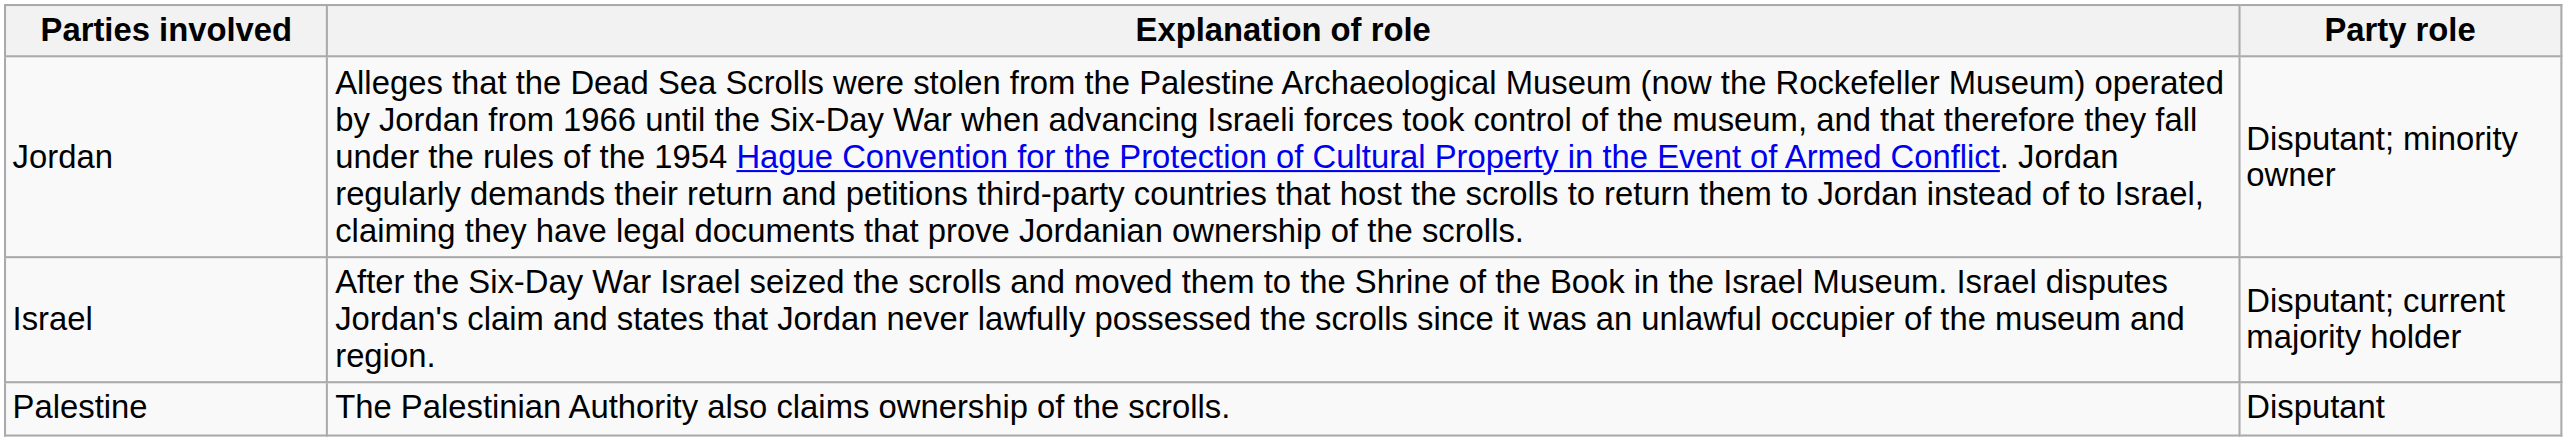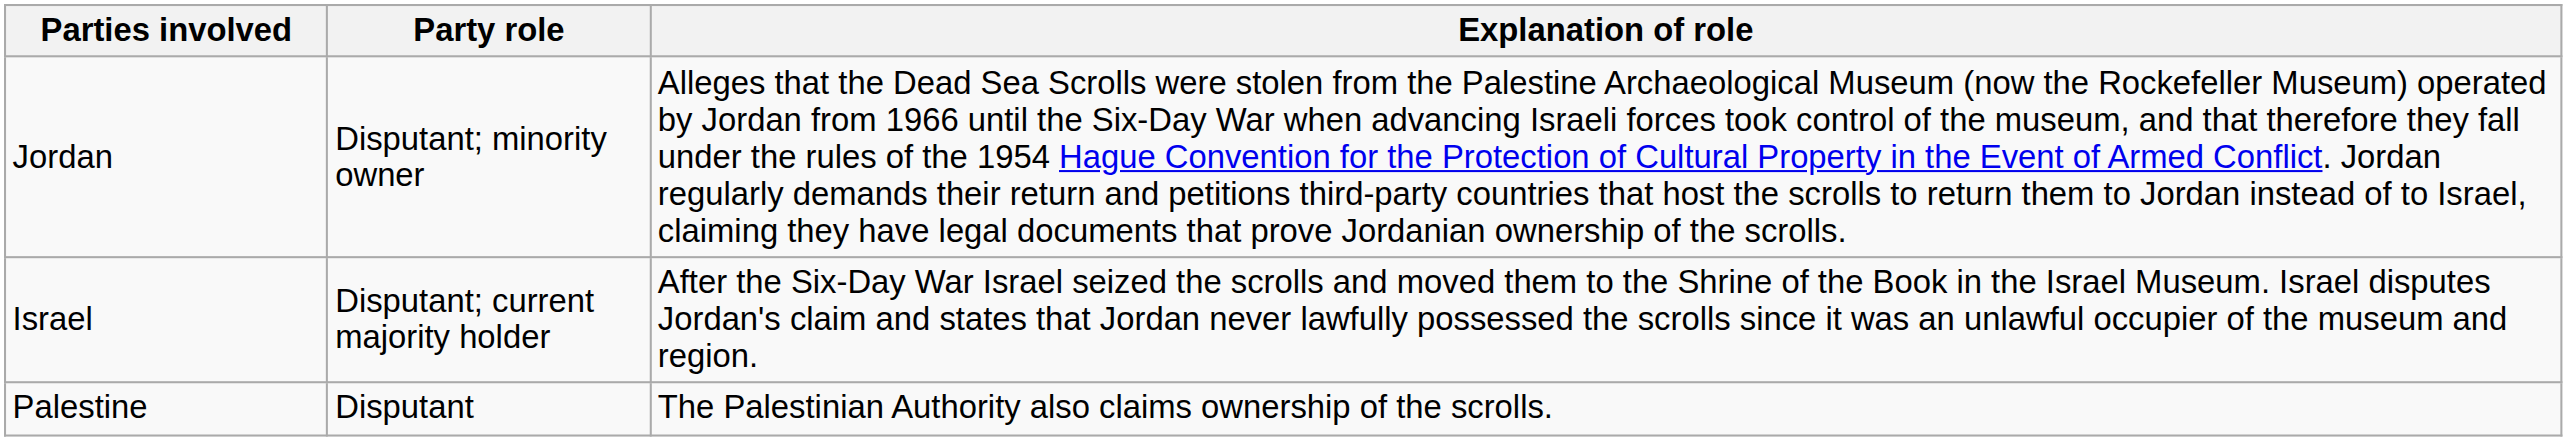columns swapped: Party role <-> Explanation of role
